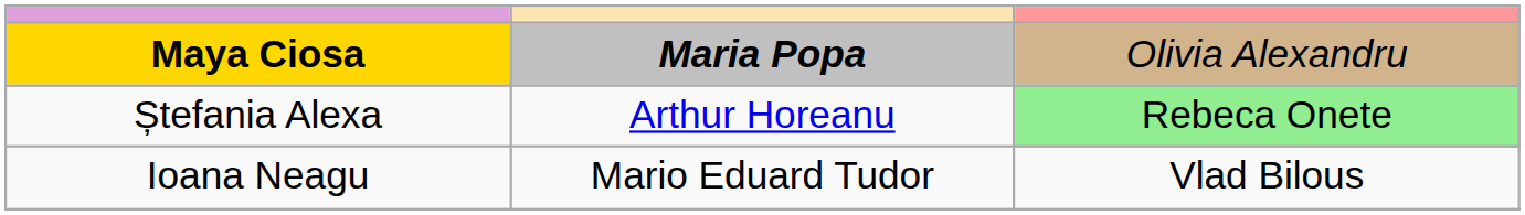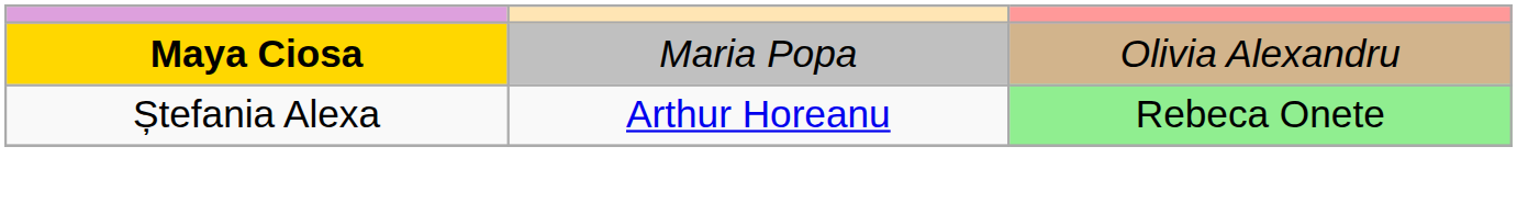Maya Ciosa | column 2: bold -> normal
- row: Ioana Neagu | Mario Eduard Tudor | Vlad Bilous
